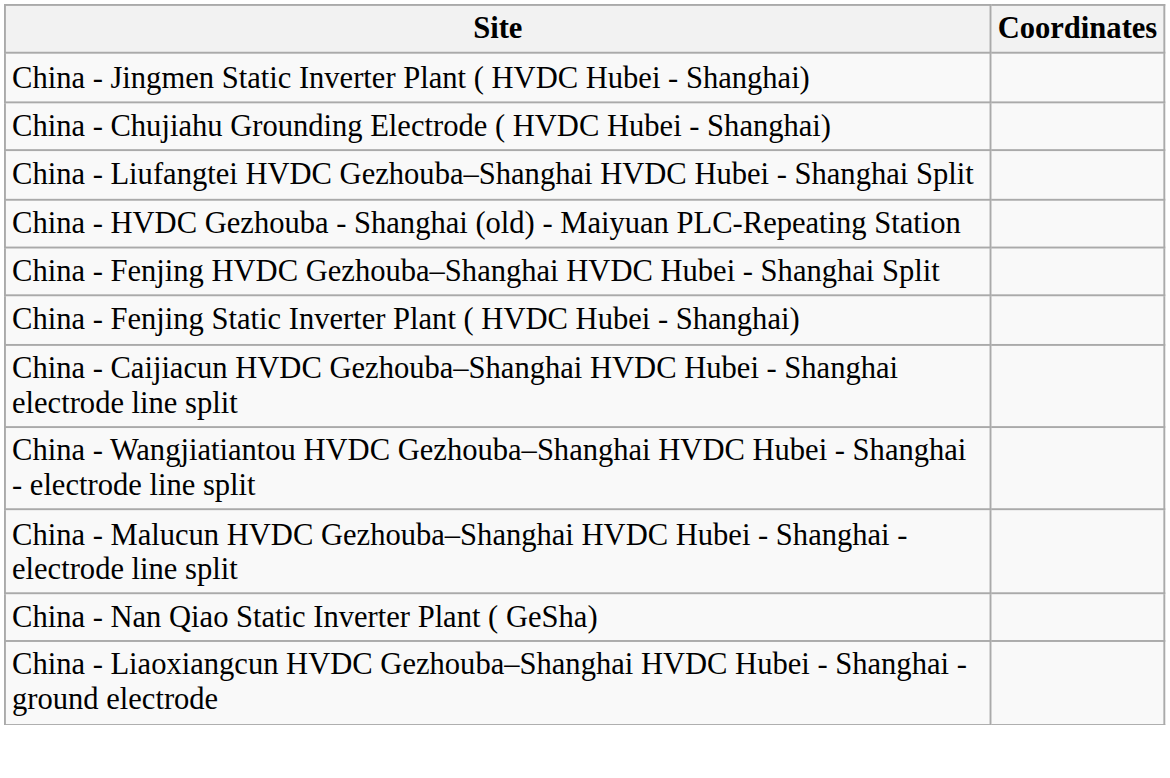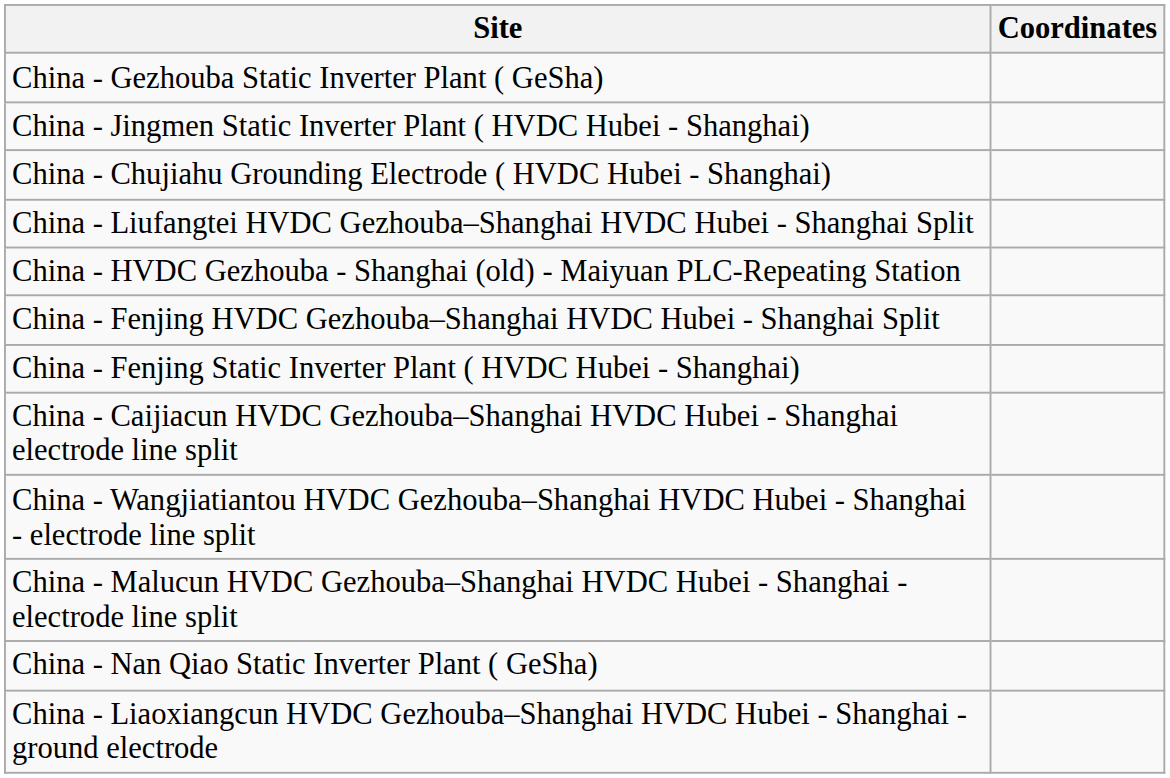+ row: China - Gezhouba Static Inverter Plant ( GeSha)
